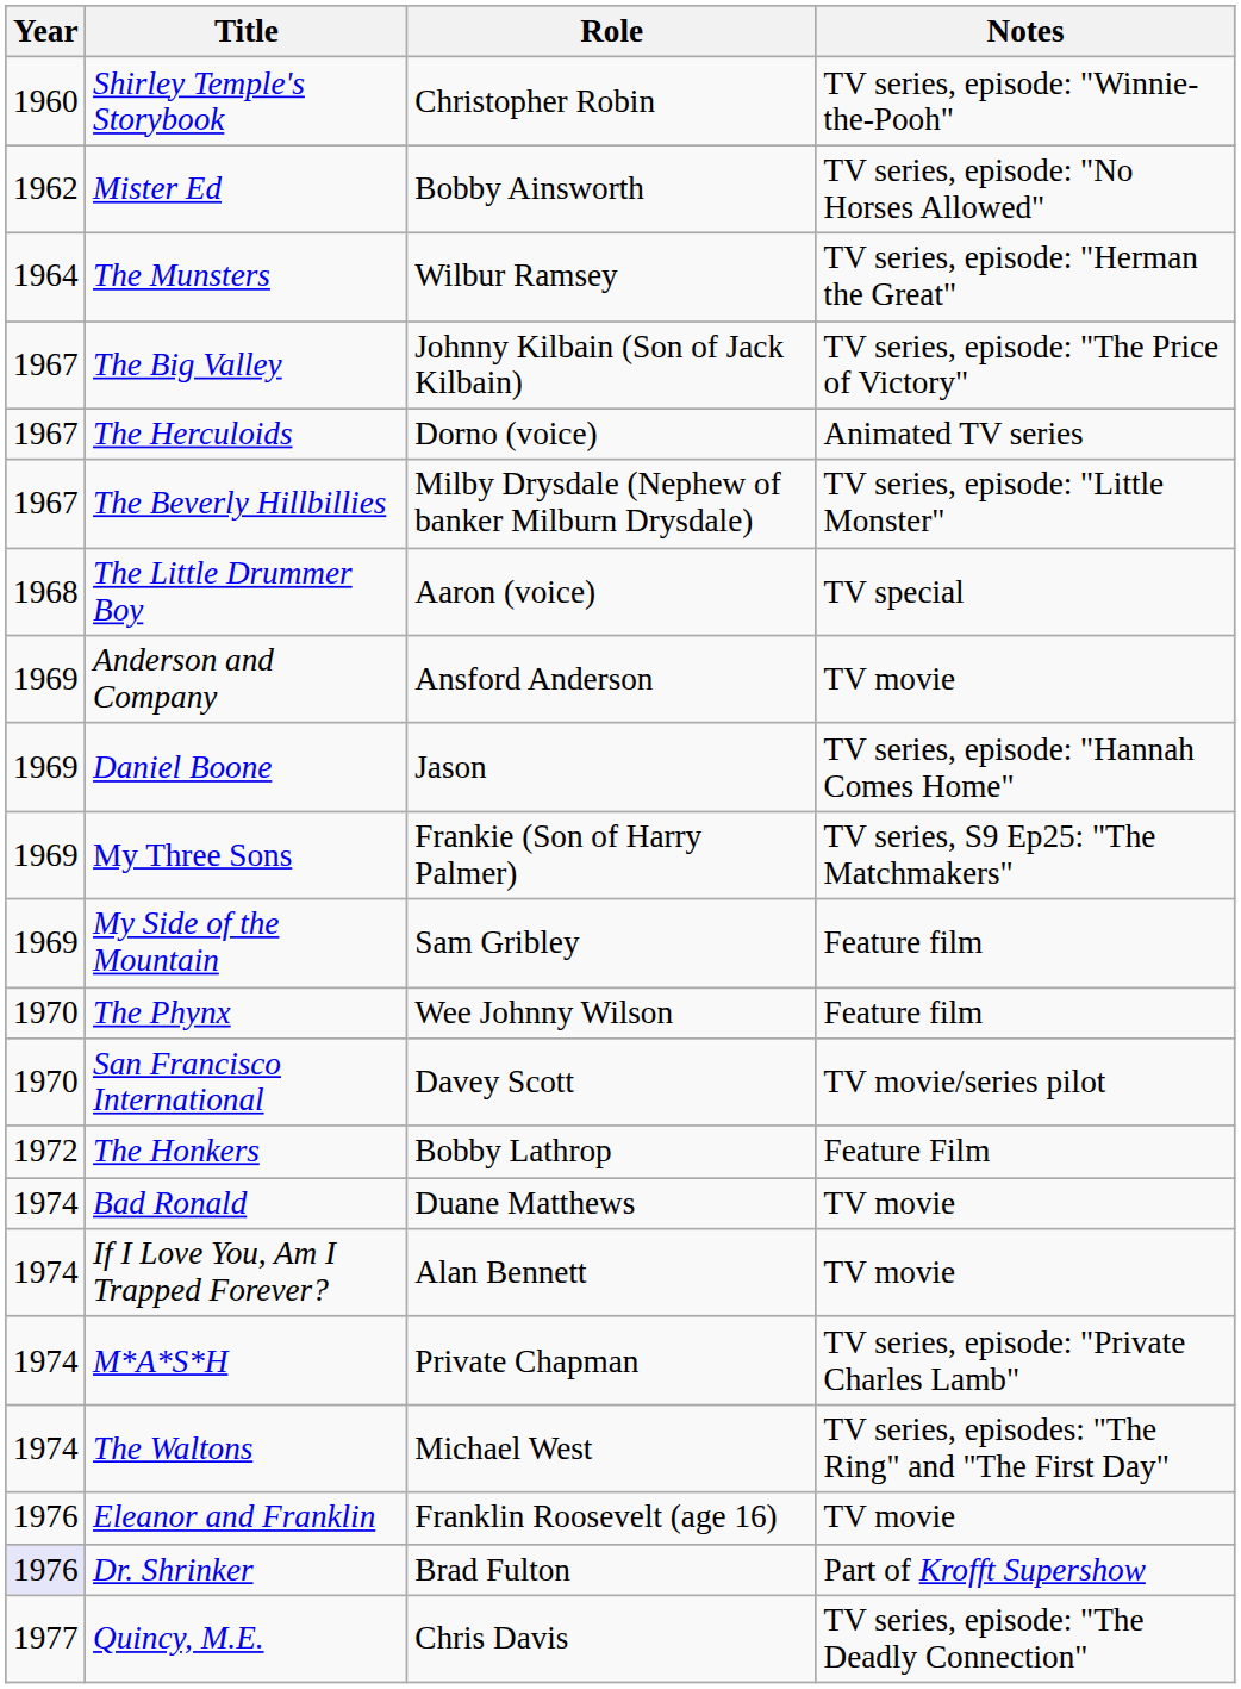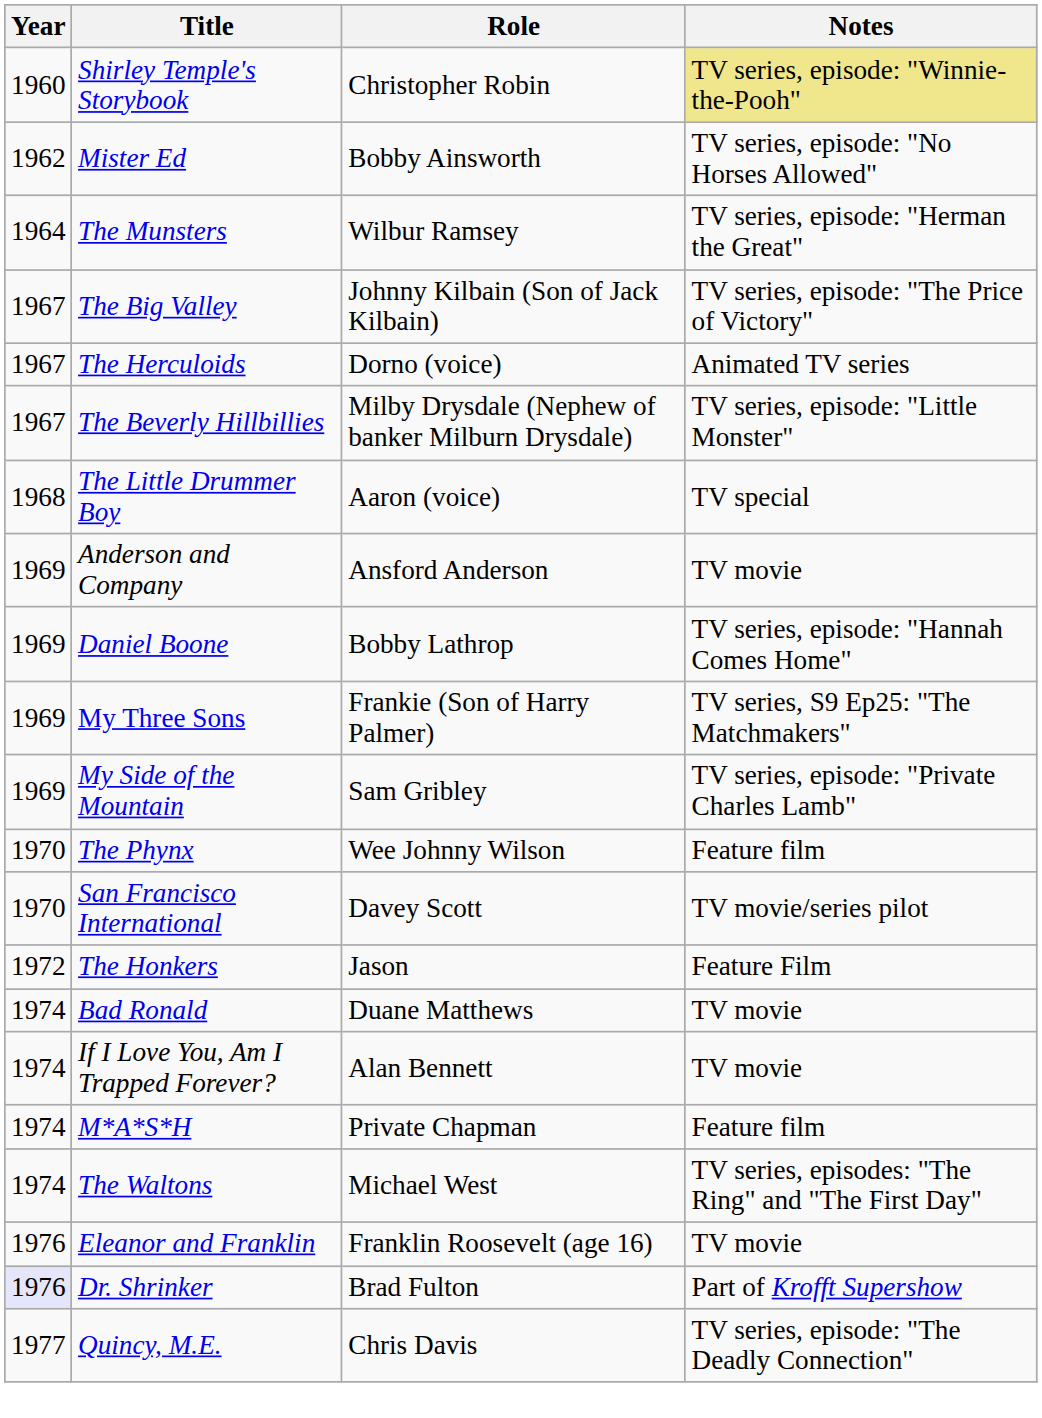Shirley Temple's Storybook | Notes: no background -> khaki background
Daniel Boone | Role: Jason -> Bobby Lathrop
My Side of the Mountain | Notes: Feature film -> TV series, episode: "Private Charles Lamb"
The Honkers | Role: Bobby Lathrop -> Jason
M*A*S*H | Notes: TV series, episode: "Private Charles Lamb" -> Feature film
